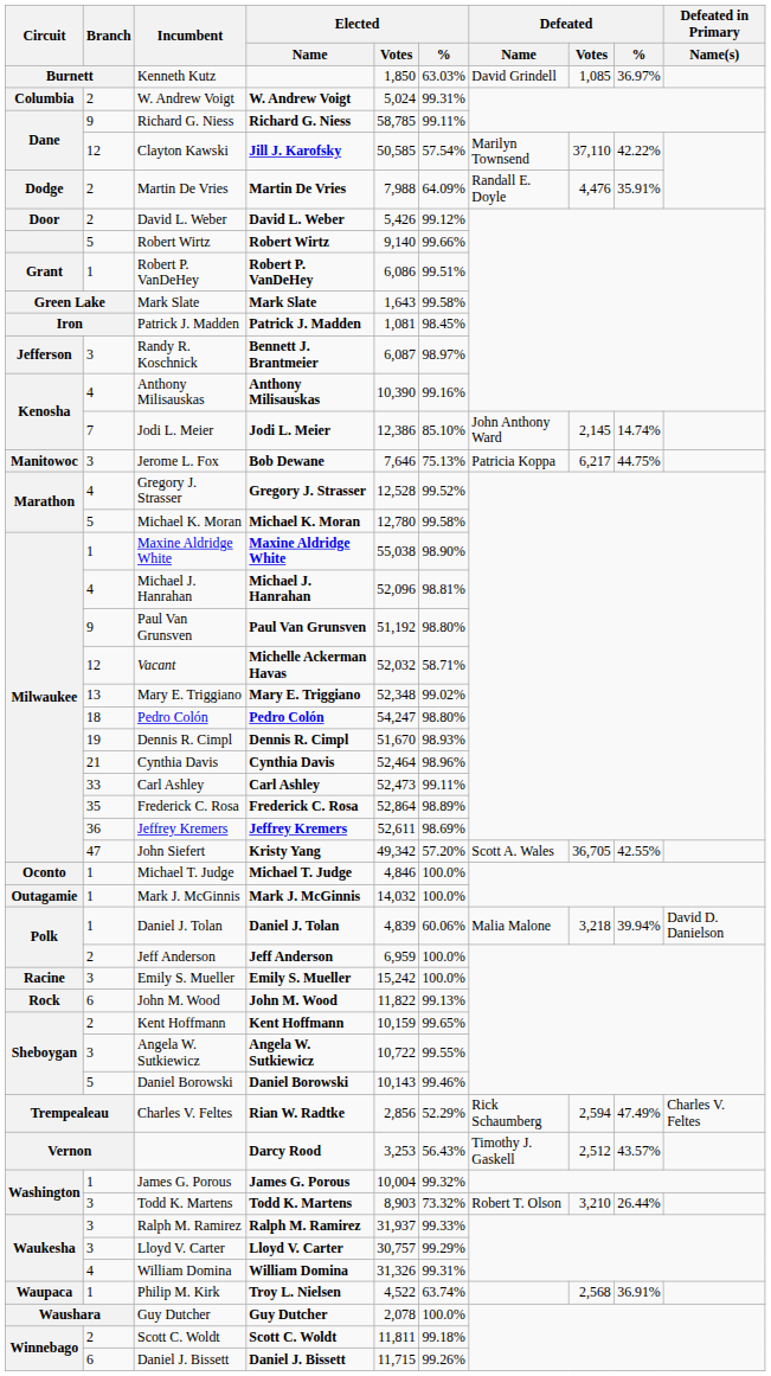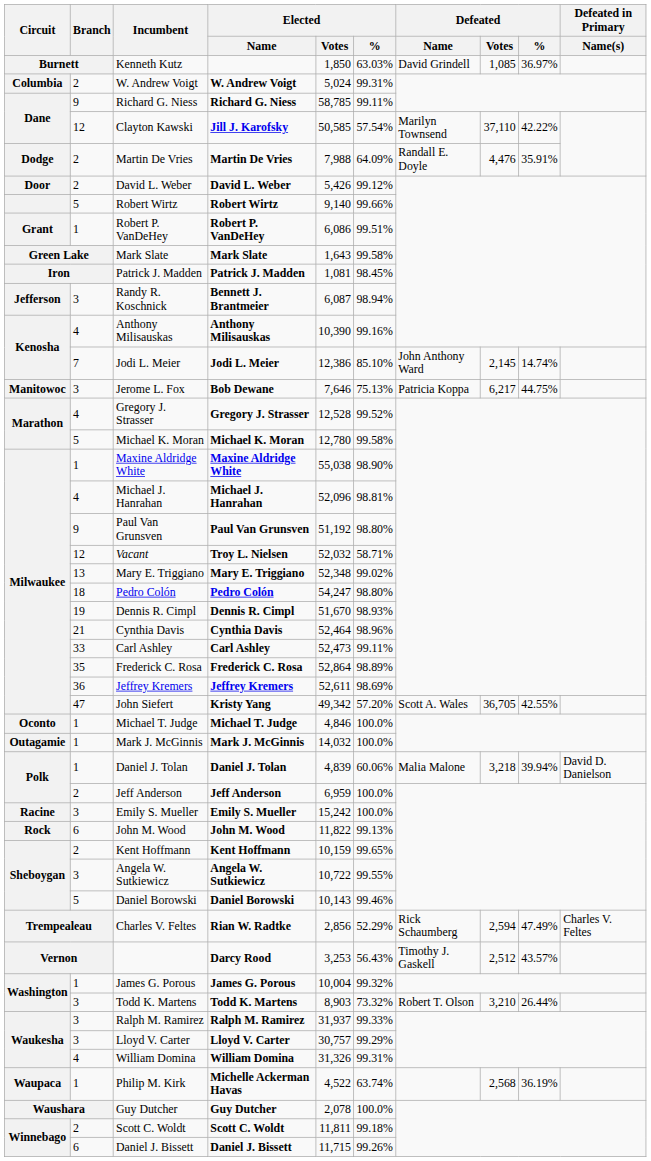Randy R. Koschnick | Elected / %: 98.97% -> 98.94%
Vacant | Elected / Name: Michelle Ackerman Havas -> Troy L. Nielsen
Philip M. Kirk | Elected / Name: Troy L. Nielsen -> Michelle Ackerman Havas
Philip M. Kirk | Defeated / %: 36.91% -> 36.19%
